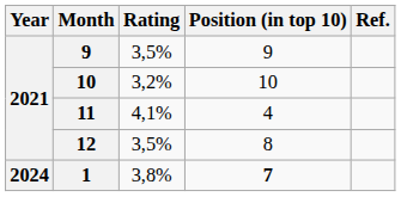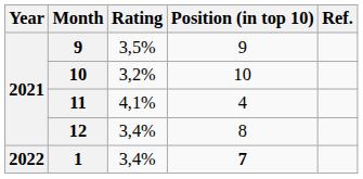12 | Rating: 3,5% -> 3,4%
1 | Year: 2024 -> 2022
1 | Rating: 3,8% -> 3,4%
